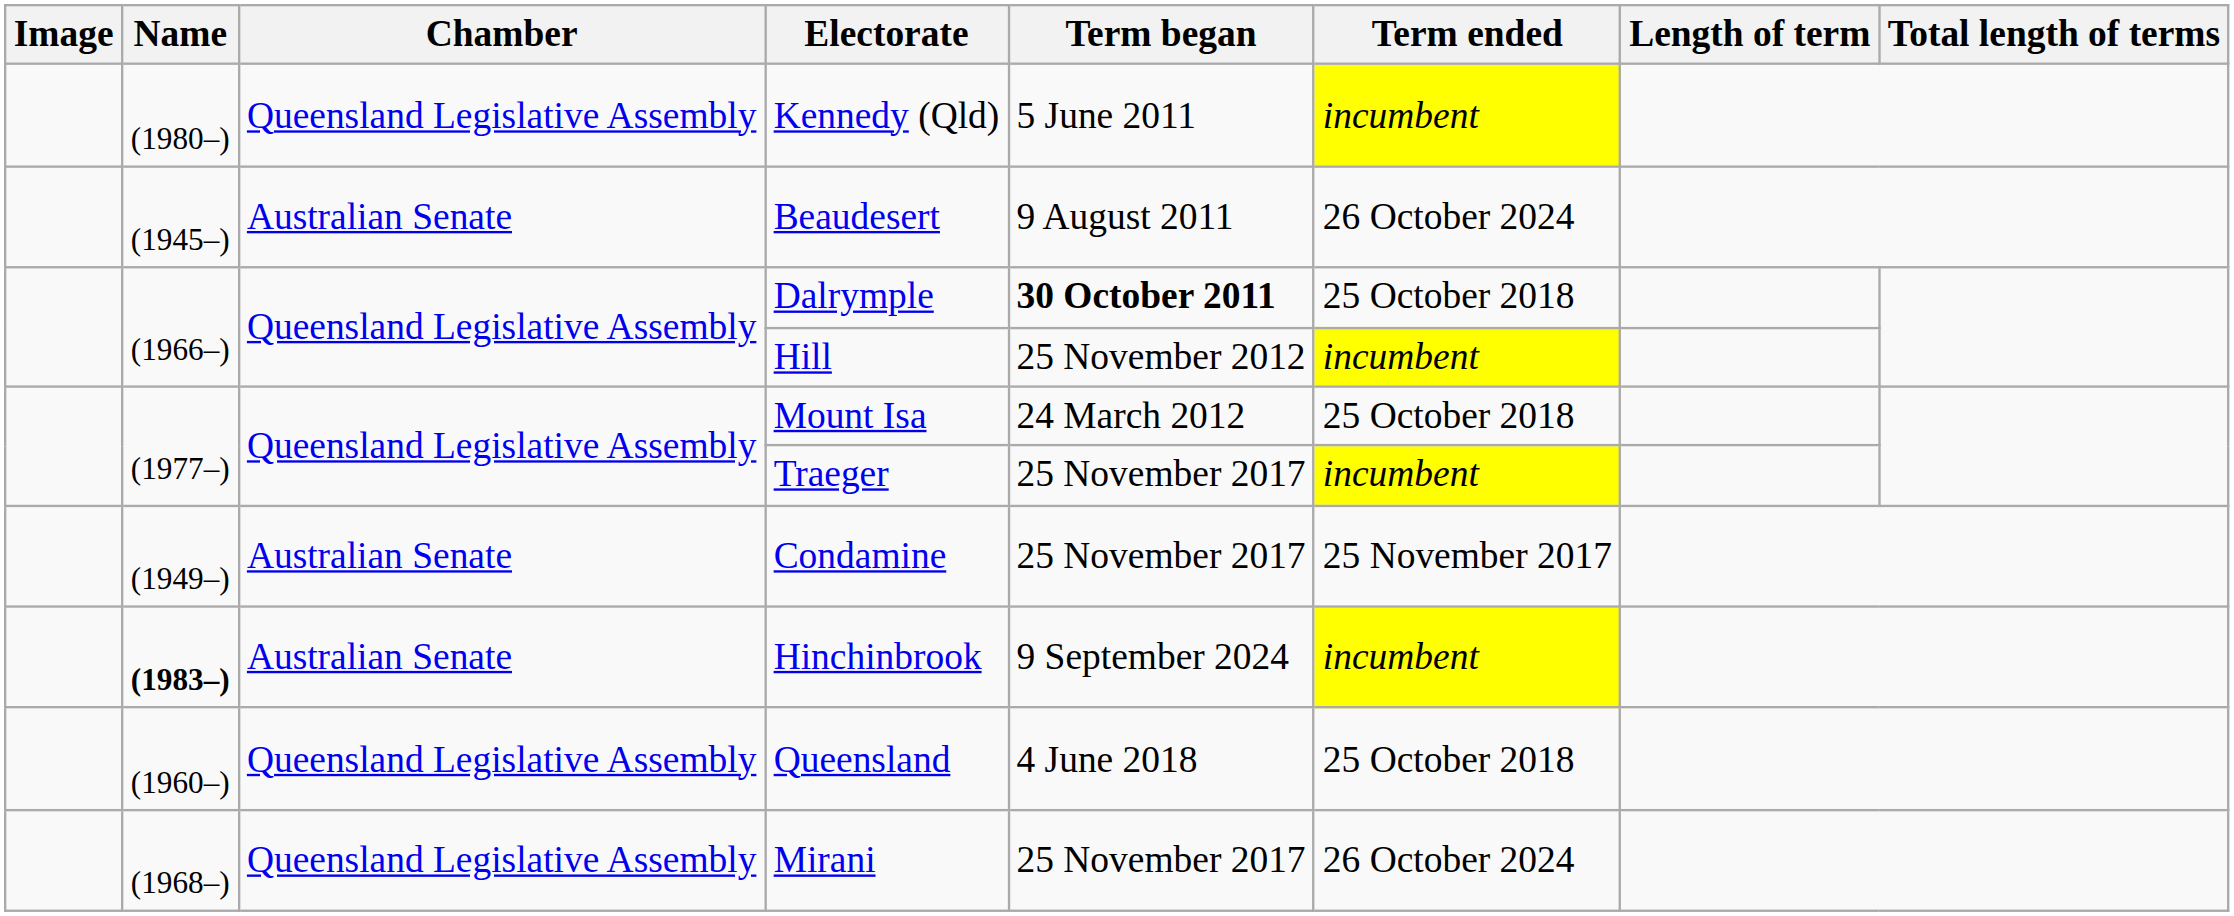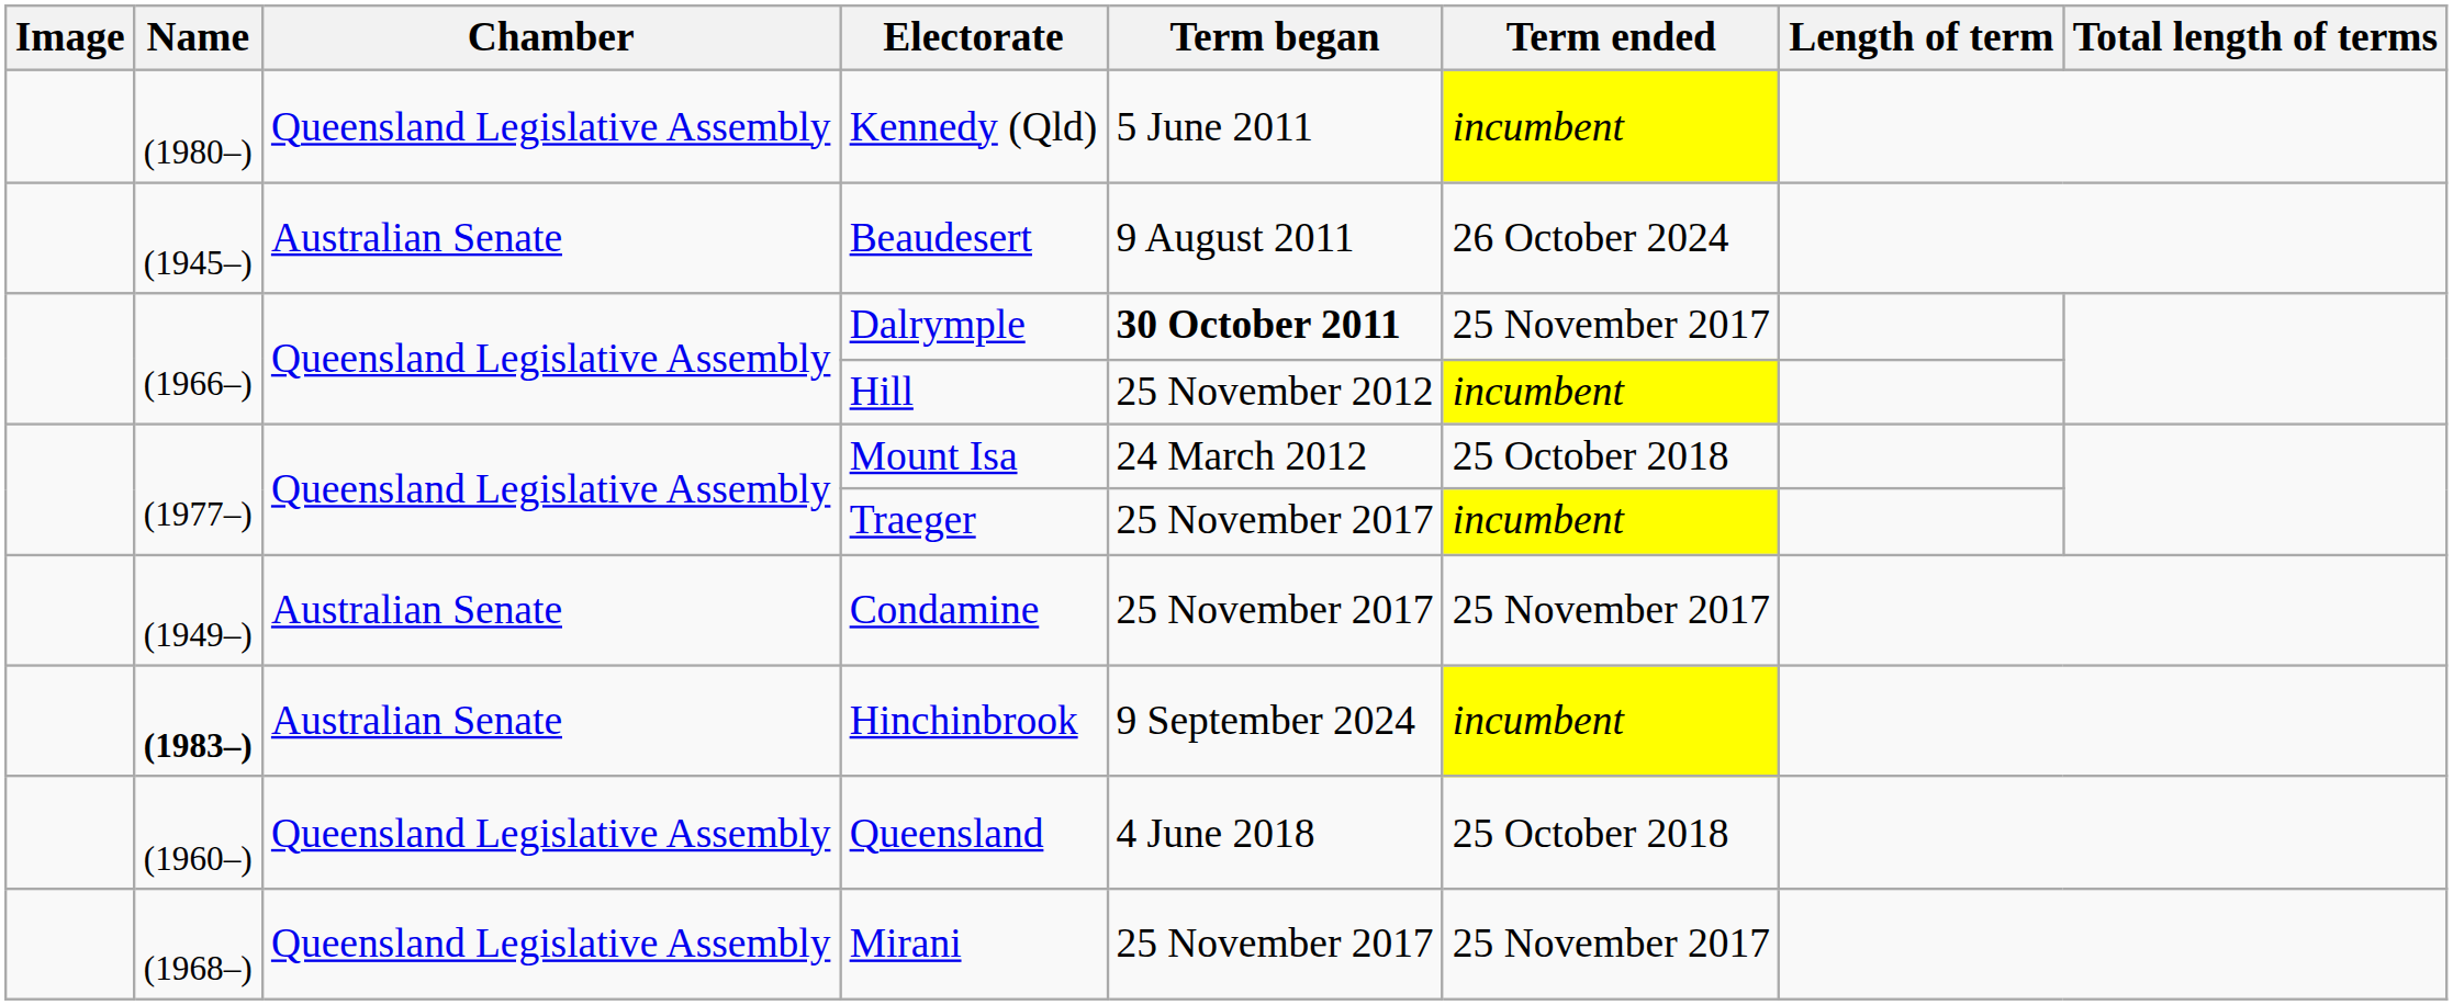Dalrymple | Term ended: 25 October 2018 -> 25 November 2017
Mirani | Term ended: 26 October 2024 -> 25 November 2017
